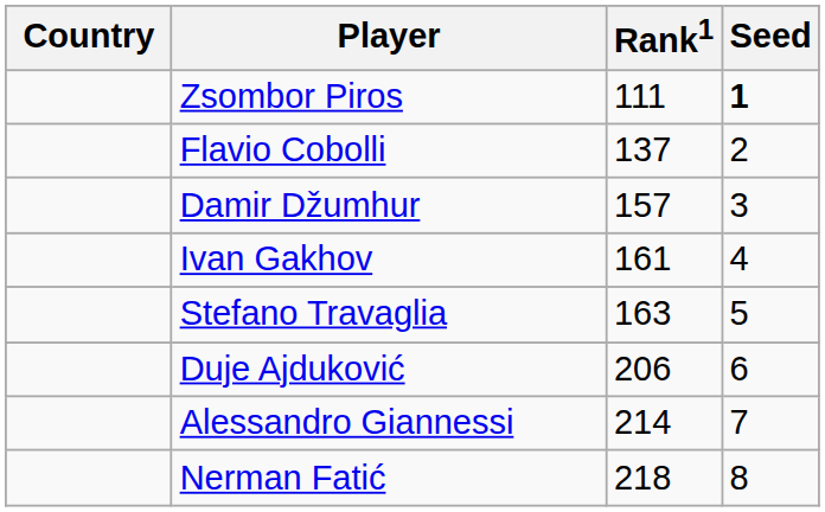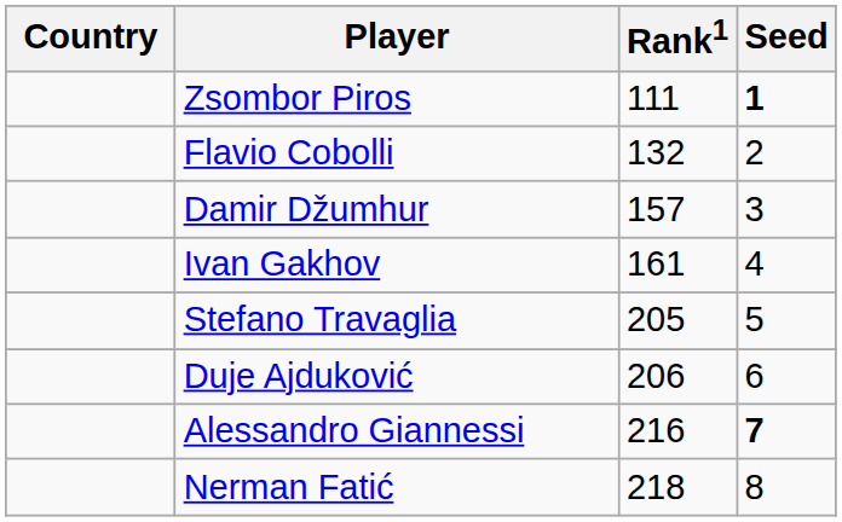Flavio Cobolli | Rank1: 137 -> 132
Stefano Travaglia | Rank1: 163 -> 205
Alessandro Giannessi | Rank1: 214 -> 216
Alessandro Giannessi | Seed: normal -> bold
